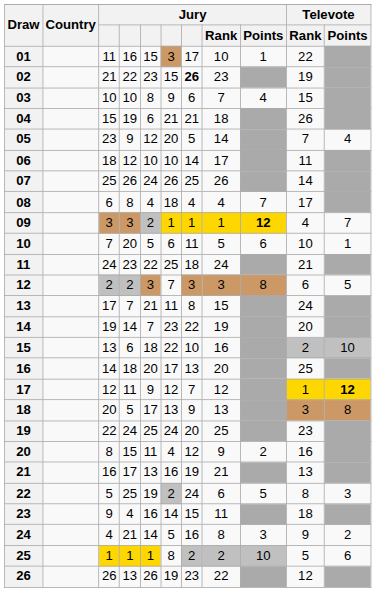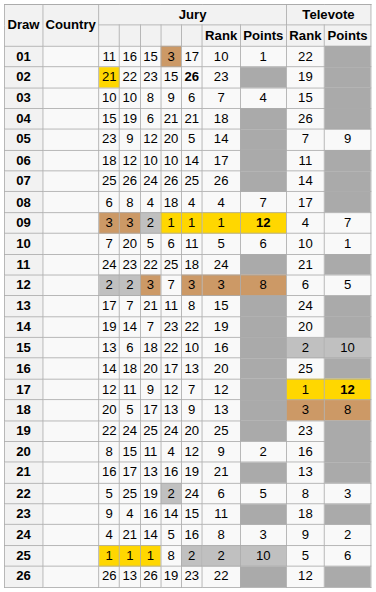02 | column 3: no background -> gold background
05 | Televote / Points: 4 -> 9
